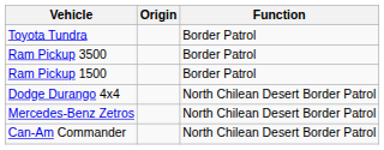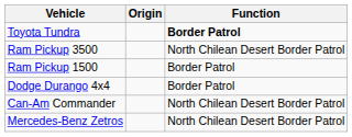Toyota Tundra | Function: normal -> bold
Ram Pickup 3500 | Function: Border Patrol -> North Chilean Desert Border Patrol
Dodge Durango 4x4 | Function: North Chilean Desert Border Patrol -> Border Patrol
rows swapped: Can-Am Commander <-> Mercedes-Benz Zetros
